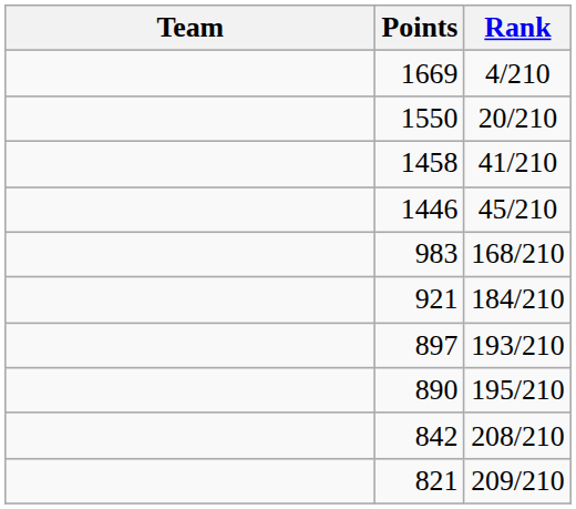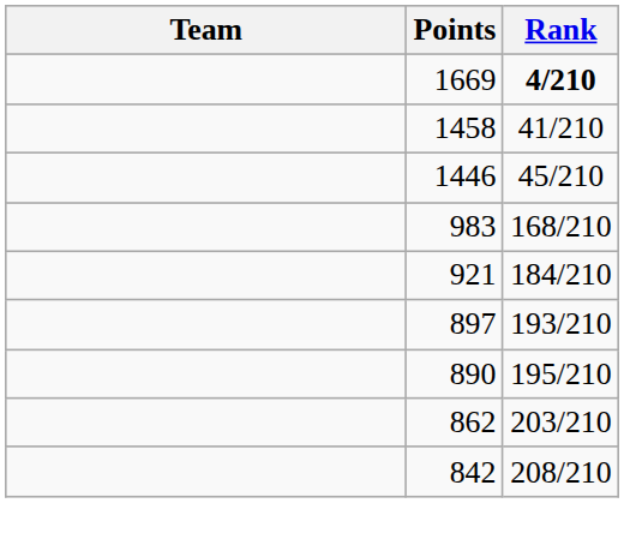1669 | Rank: normal -> bold
- row: 1550 | 20/210
+ row: 862 | 203/210
- row: 821 | 209/210
